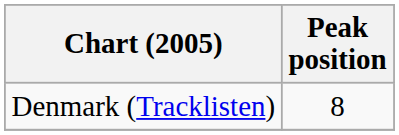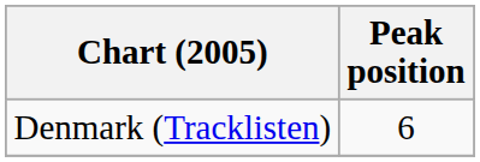Denmark (Tracklisten) | Peak position: 8 -> 6
